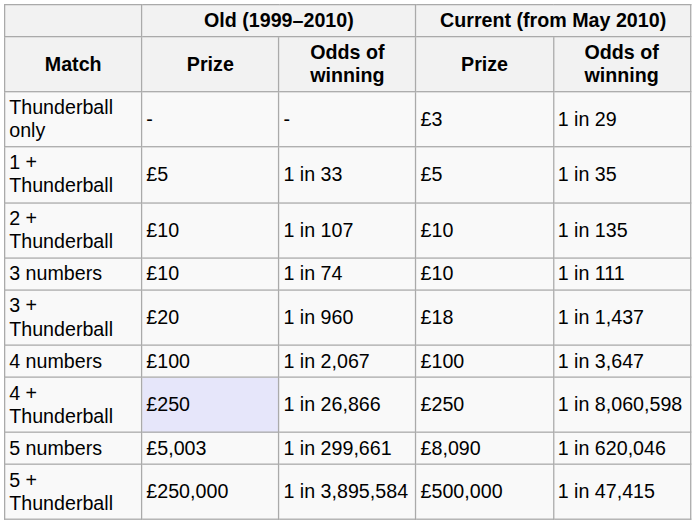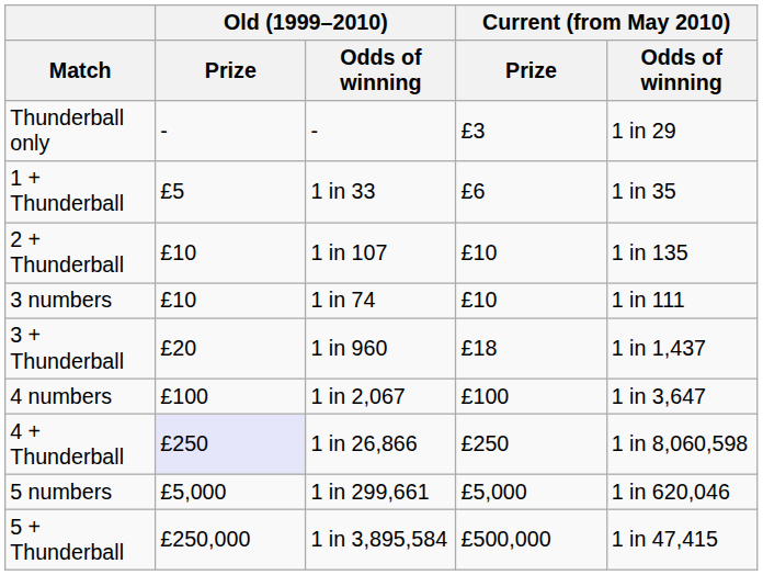1 + Thunderball | Current (from May 2010) / Prize: £5 -> £6
5 numbers | Old (1999–2010) / Prize: £5,003 -> £5,000
5 numbers | Current (from May 2010) / Prize: £8,090 -> £5,000
